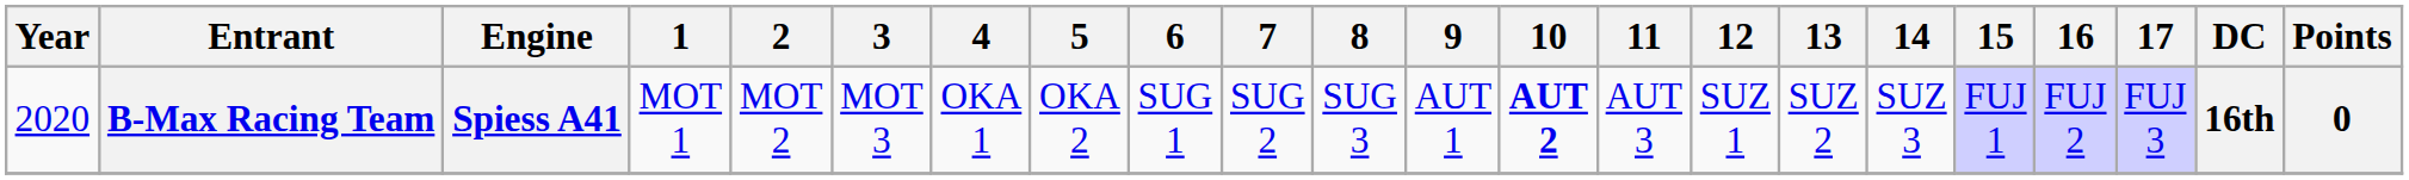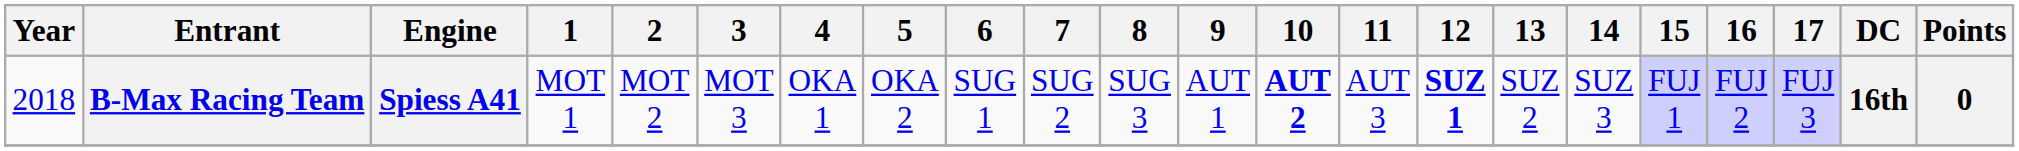B-Max Racing Team | Year: 2020 -> 2018
B-Max Racing Team | 12: normal -> bold
